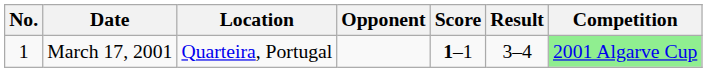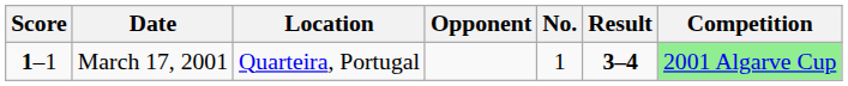columns swapped: No. <-> Score
March 17, 2001 | Result: normal -> bold
